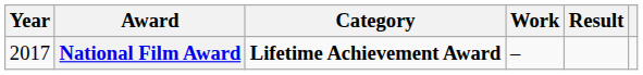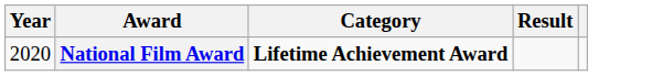- column: Work | –
National Film Award | Year: 2017 -> 2020
